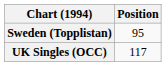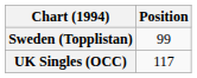Sweden (Topplistan) | Position: 95 -> 99
